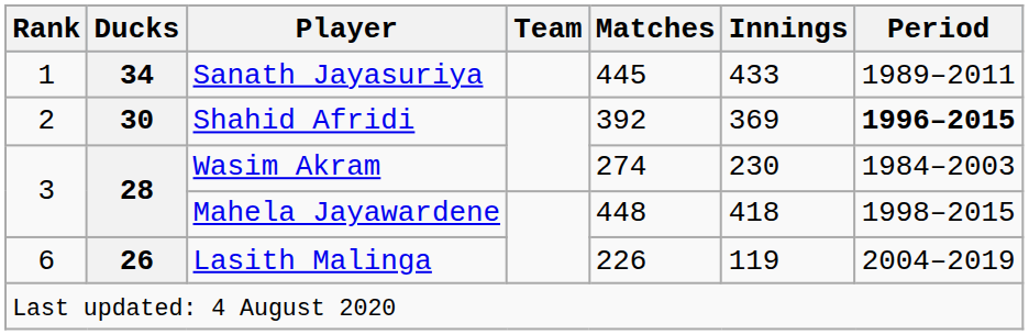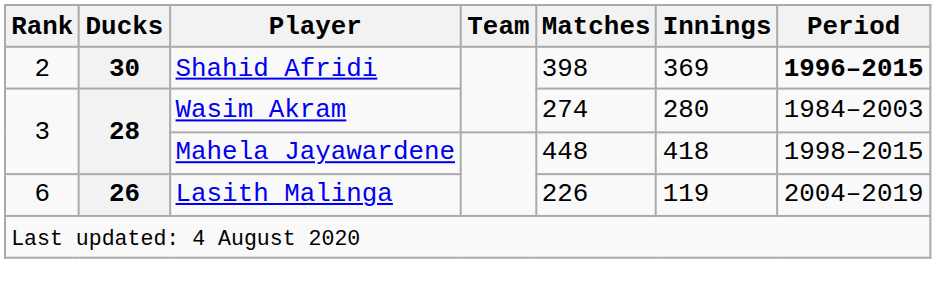- row: 1 | 34 | Sanath Jayasuriya | 445 | 433 | 1989–2011
Shahid Afridi | Matches: 392 -> 398
Wasim Akram | Innings: 230 -> 280
